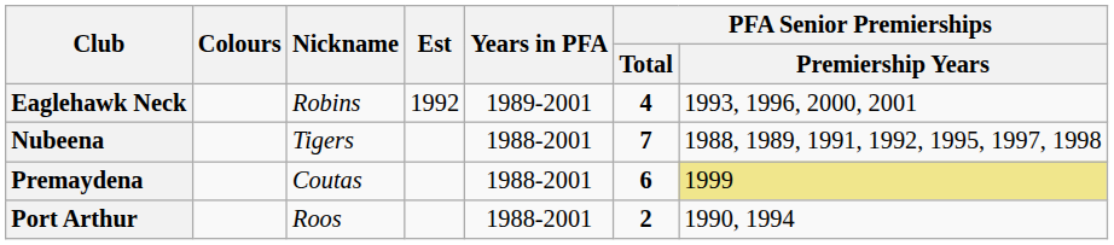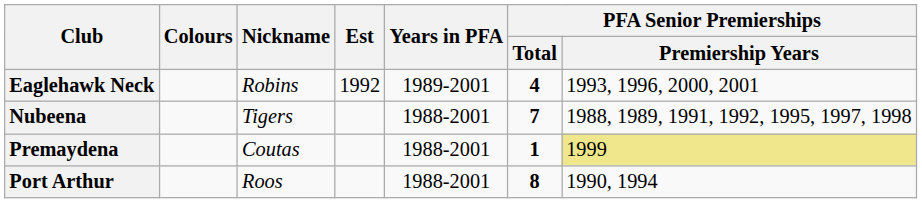Premaydena | PFA Senior Premierships / Total: 6 -> 1
Port Arthur | PFA Senior Premierships / Total: 2 -> 8
